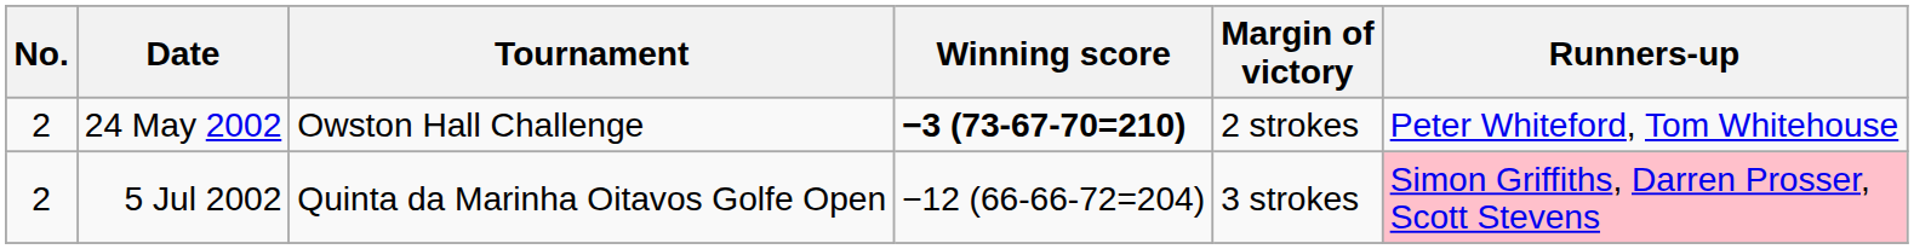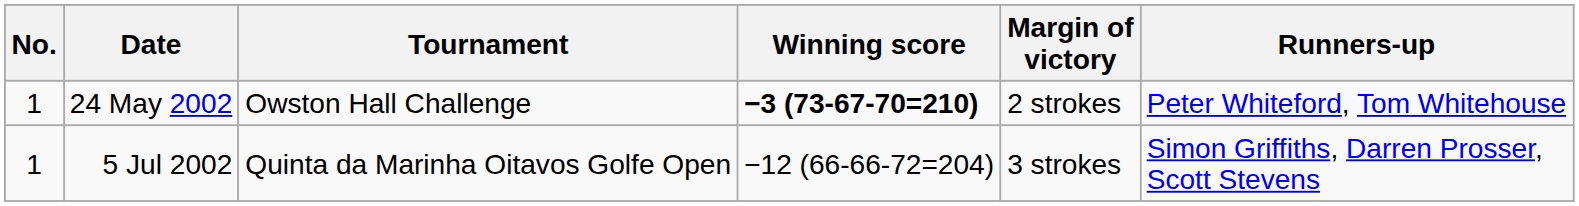24 May 2002 | No.: 2 -> 1
5 Jul 2002 | No.: 2 -> 1
5 Jul 2002 | Runners-up: pink background -> no background
